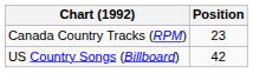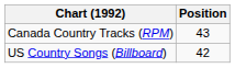Canada Country Tracks (RPM) | Position: 23 -> 43
